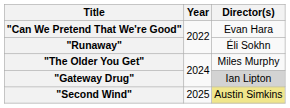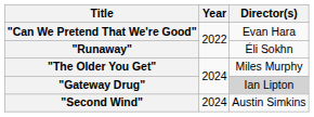"Second Wind" | Year: 2025 -> 2024
"Second Wind" | Director(s): khaki background -> no background
